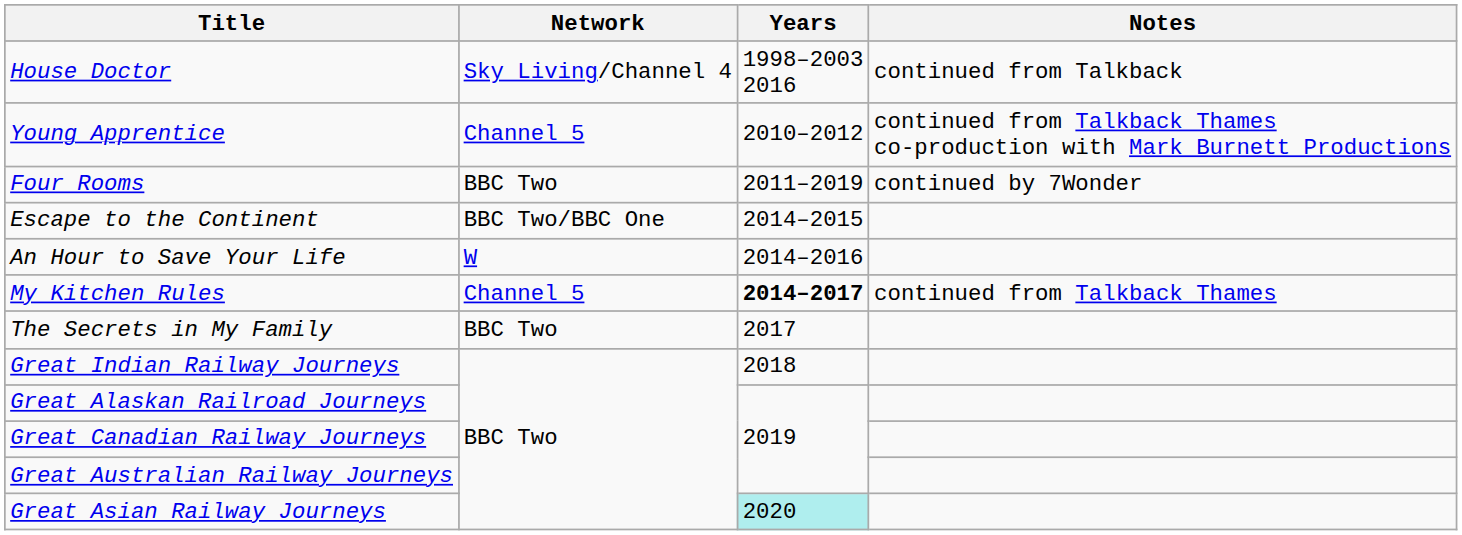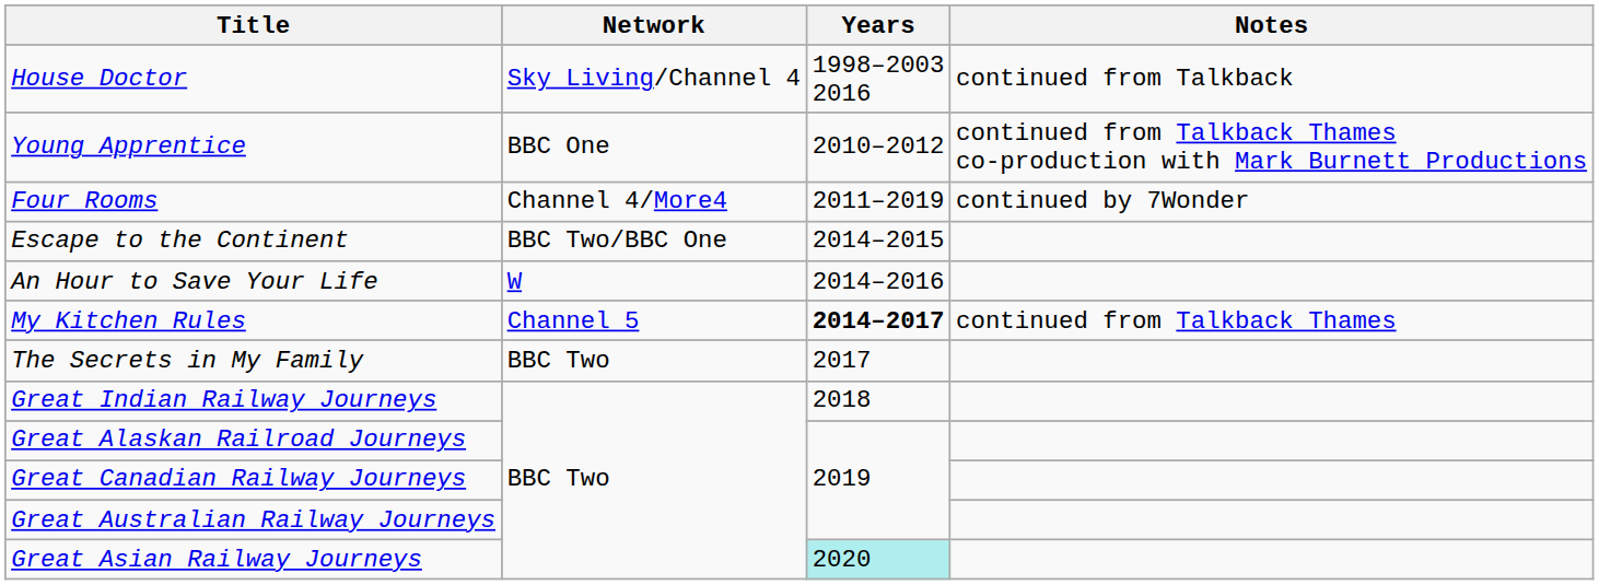Young Apprentice | Network: Channel 5 -> BBC One
Four Rooms | Network: BBC Two -> Channel 4/More4
